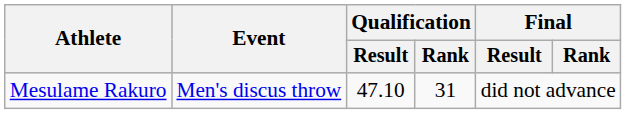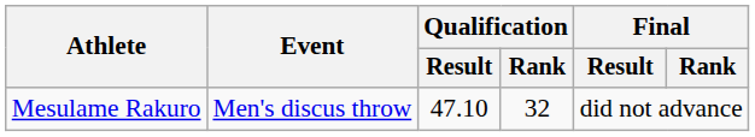Mesulame Rakuro | Qualification / Rank: 31 -> 32
